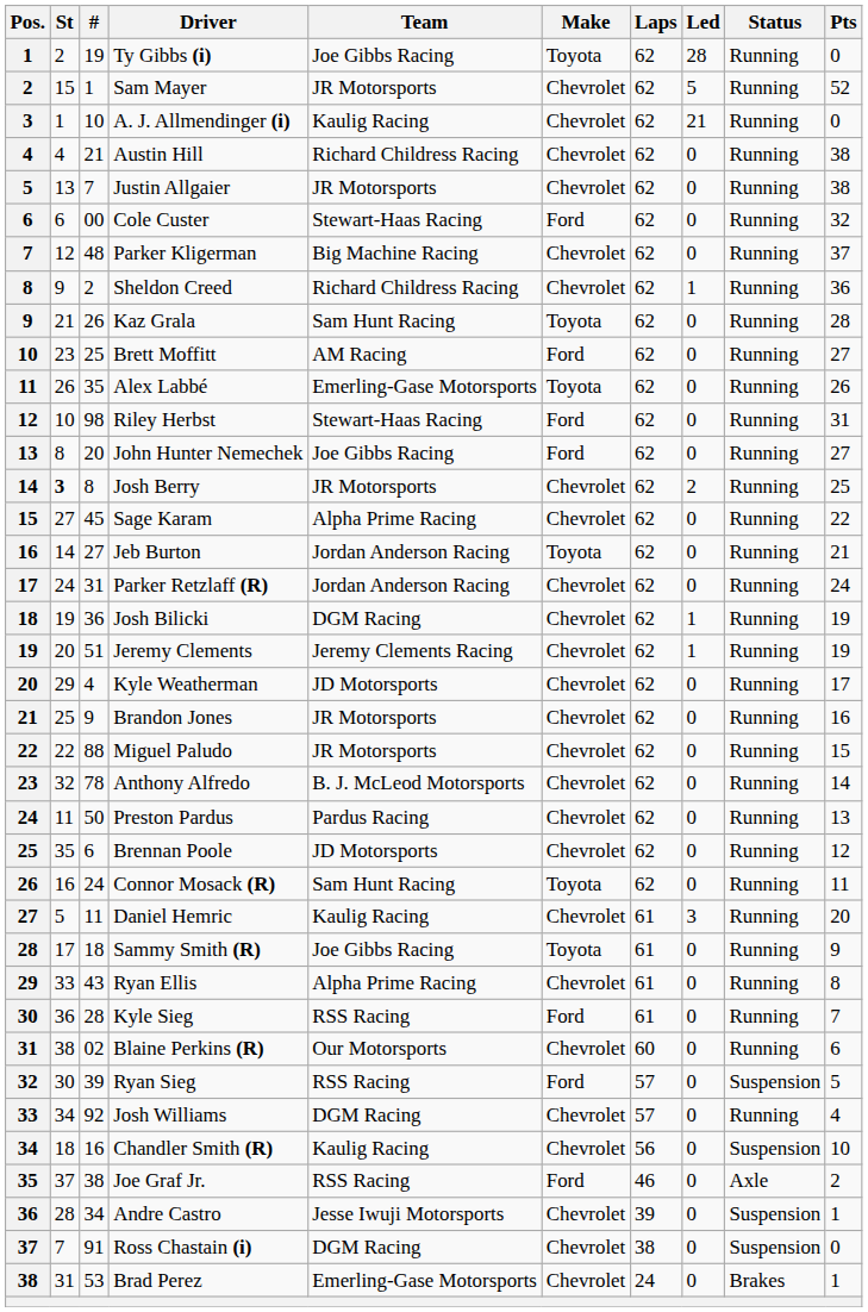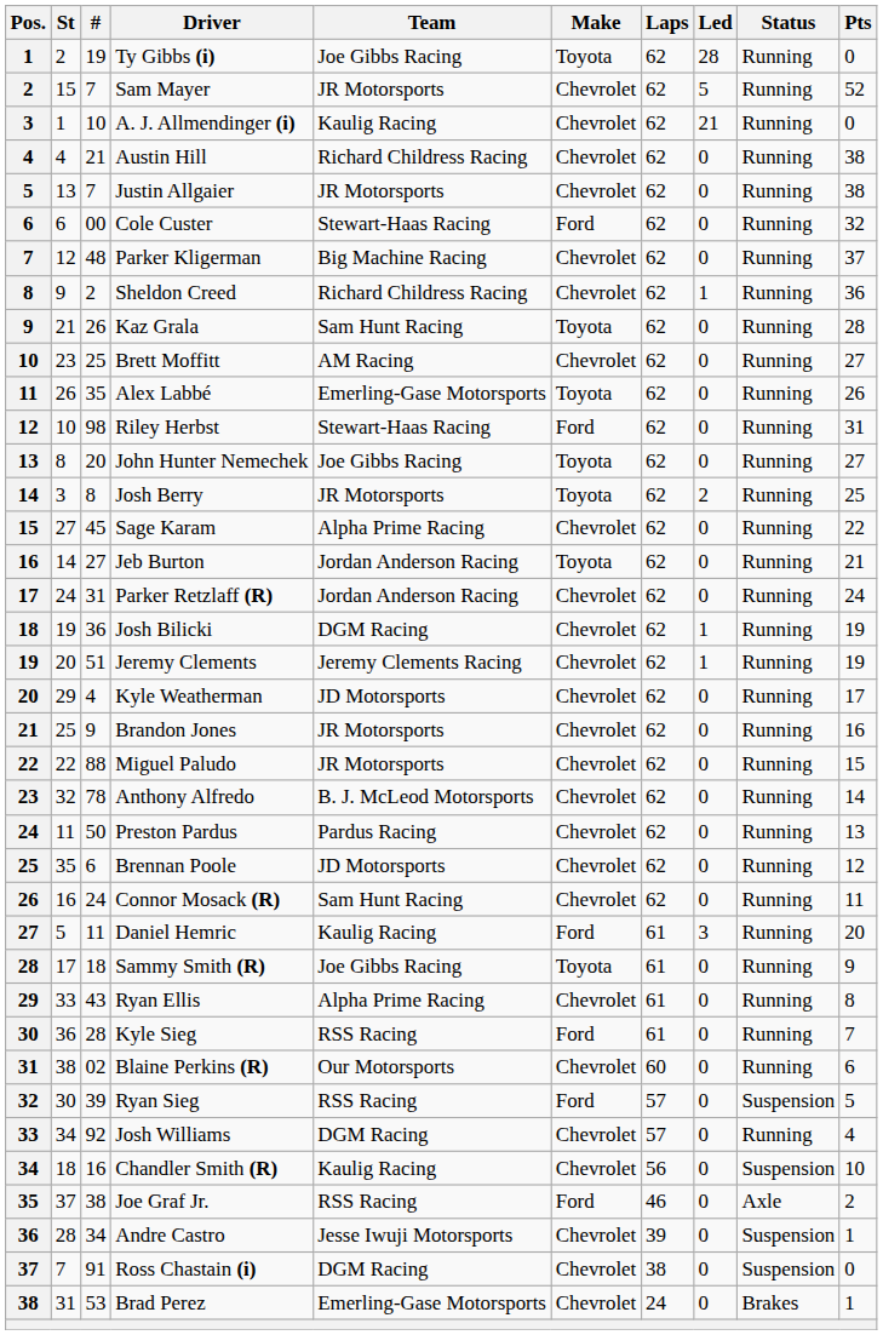Sam Mayer | #: 1 -> 7
Brett Moffitt | Make: Ford -> Chevrolet
John Hunter Nemechek | Make: Ford -> Toyota
Josh Berry | St: bold -> normal
Josh Berry | Make: Chevrolet -> Toyota
Connor Mosack (R) | Make: Toyota -> Chevrolet
Daniel Hemric | Make: Chevrolet -> Ford
